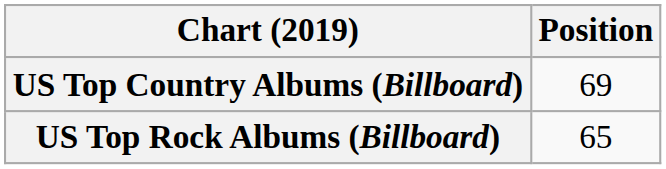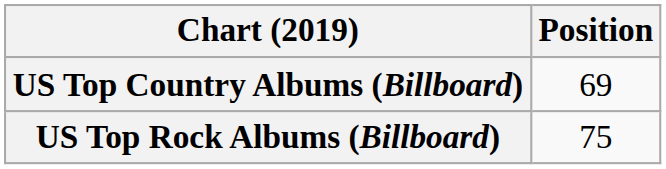US Top Rock Albums (Billboard) | Position: 65 -> 75
